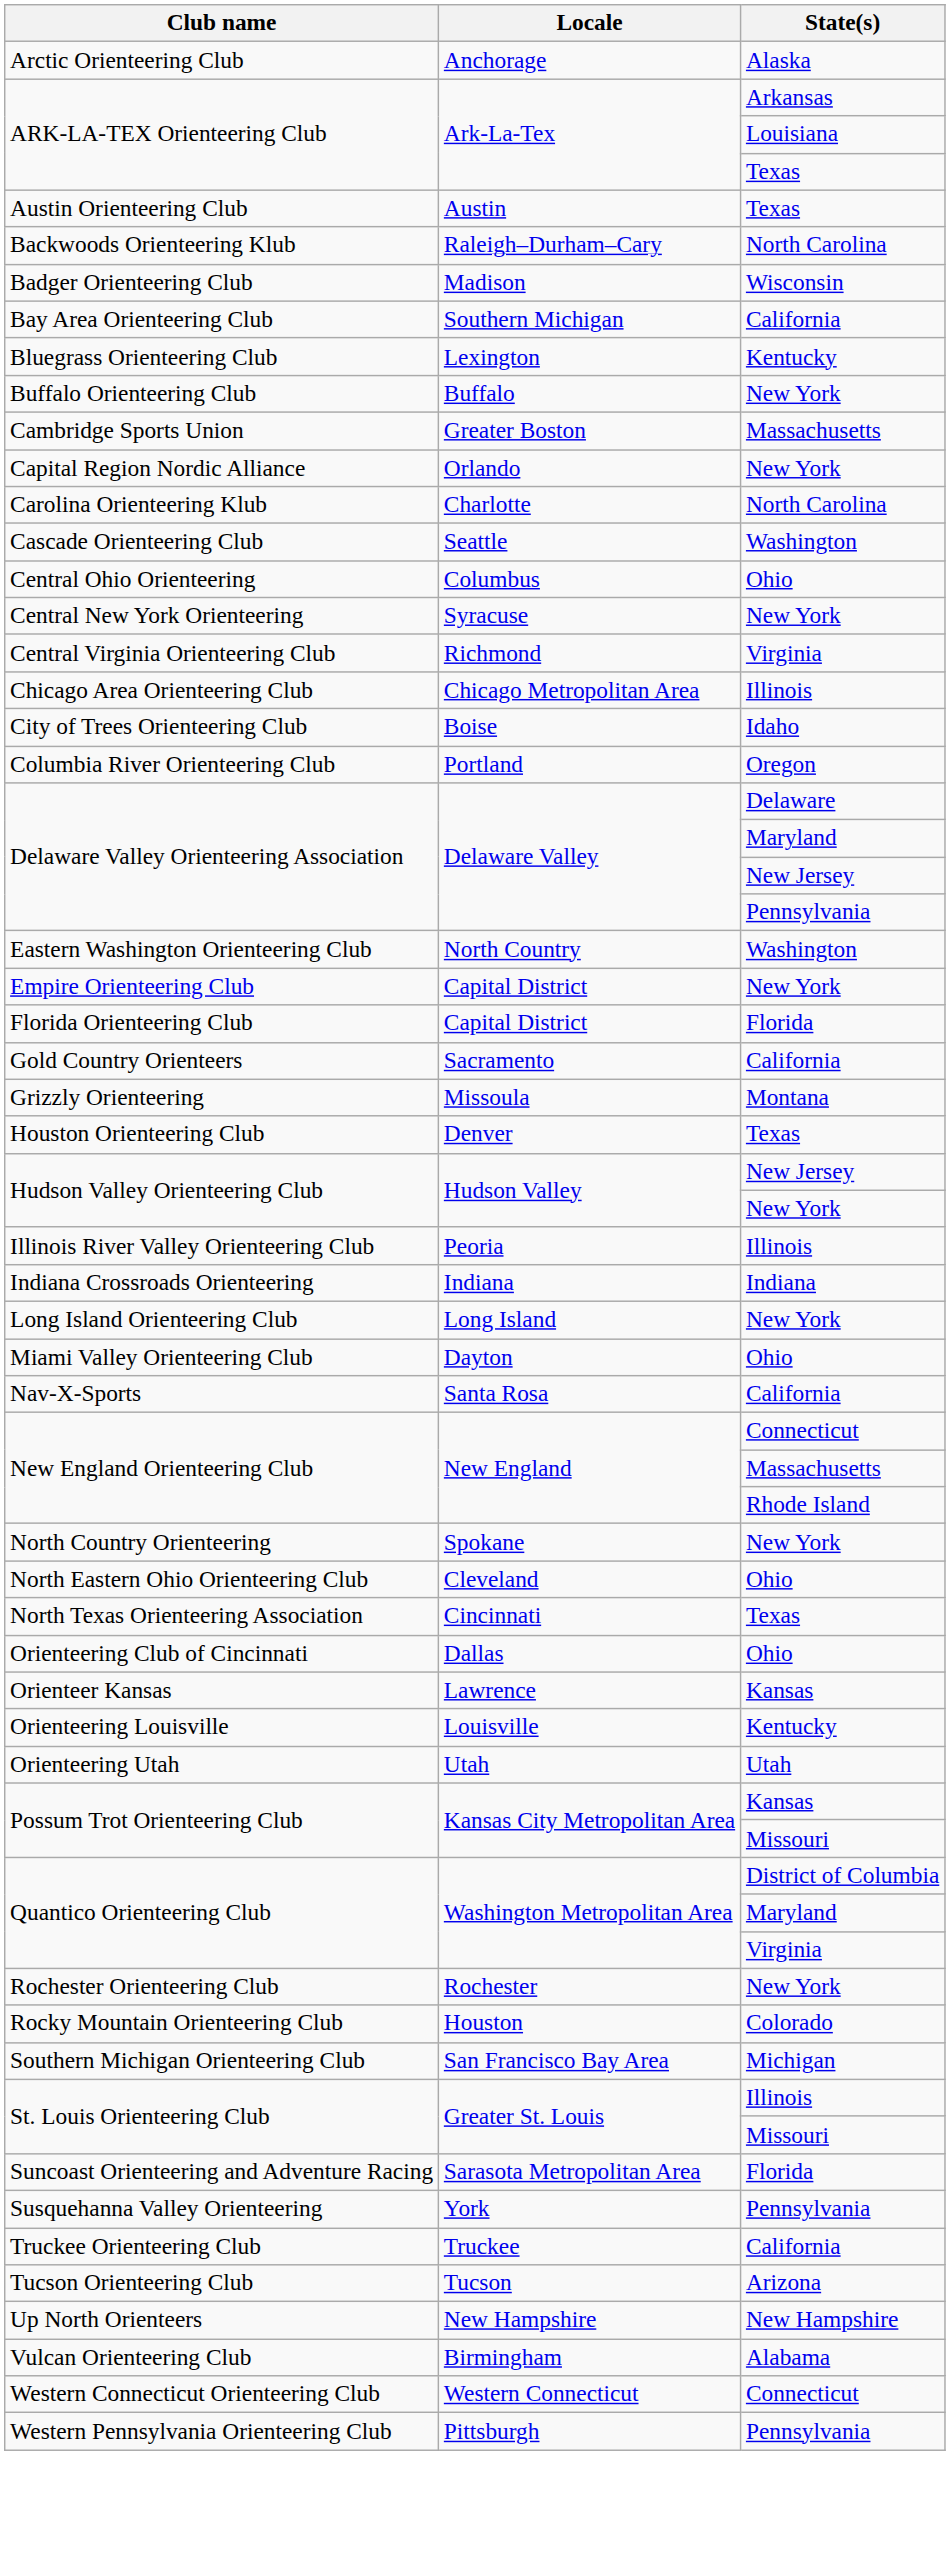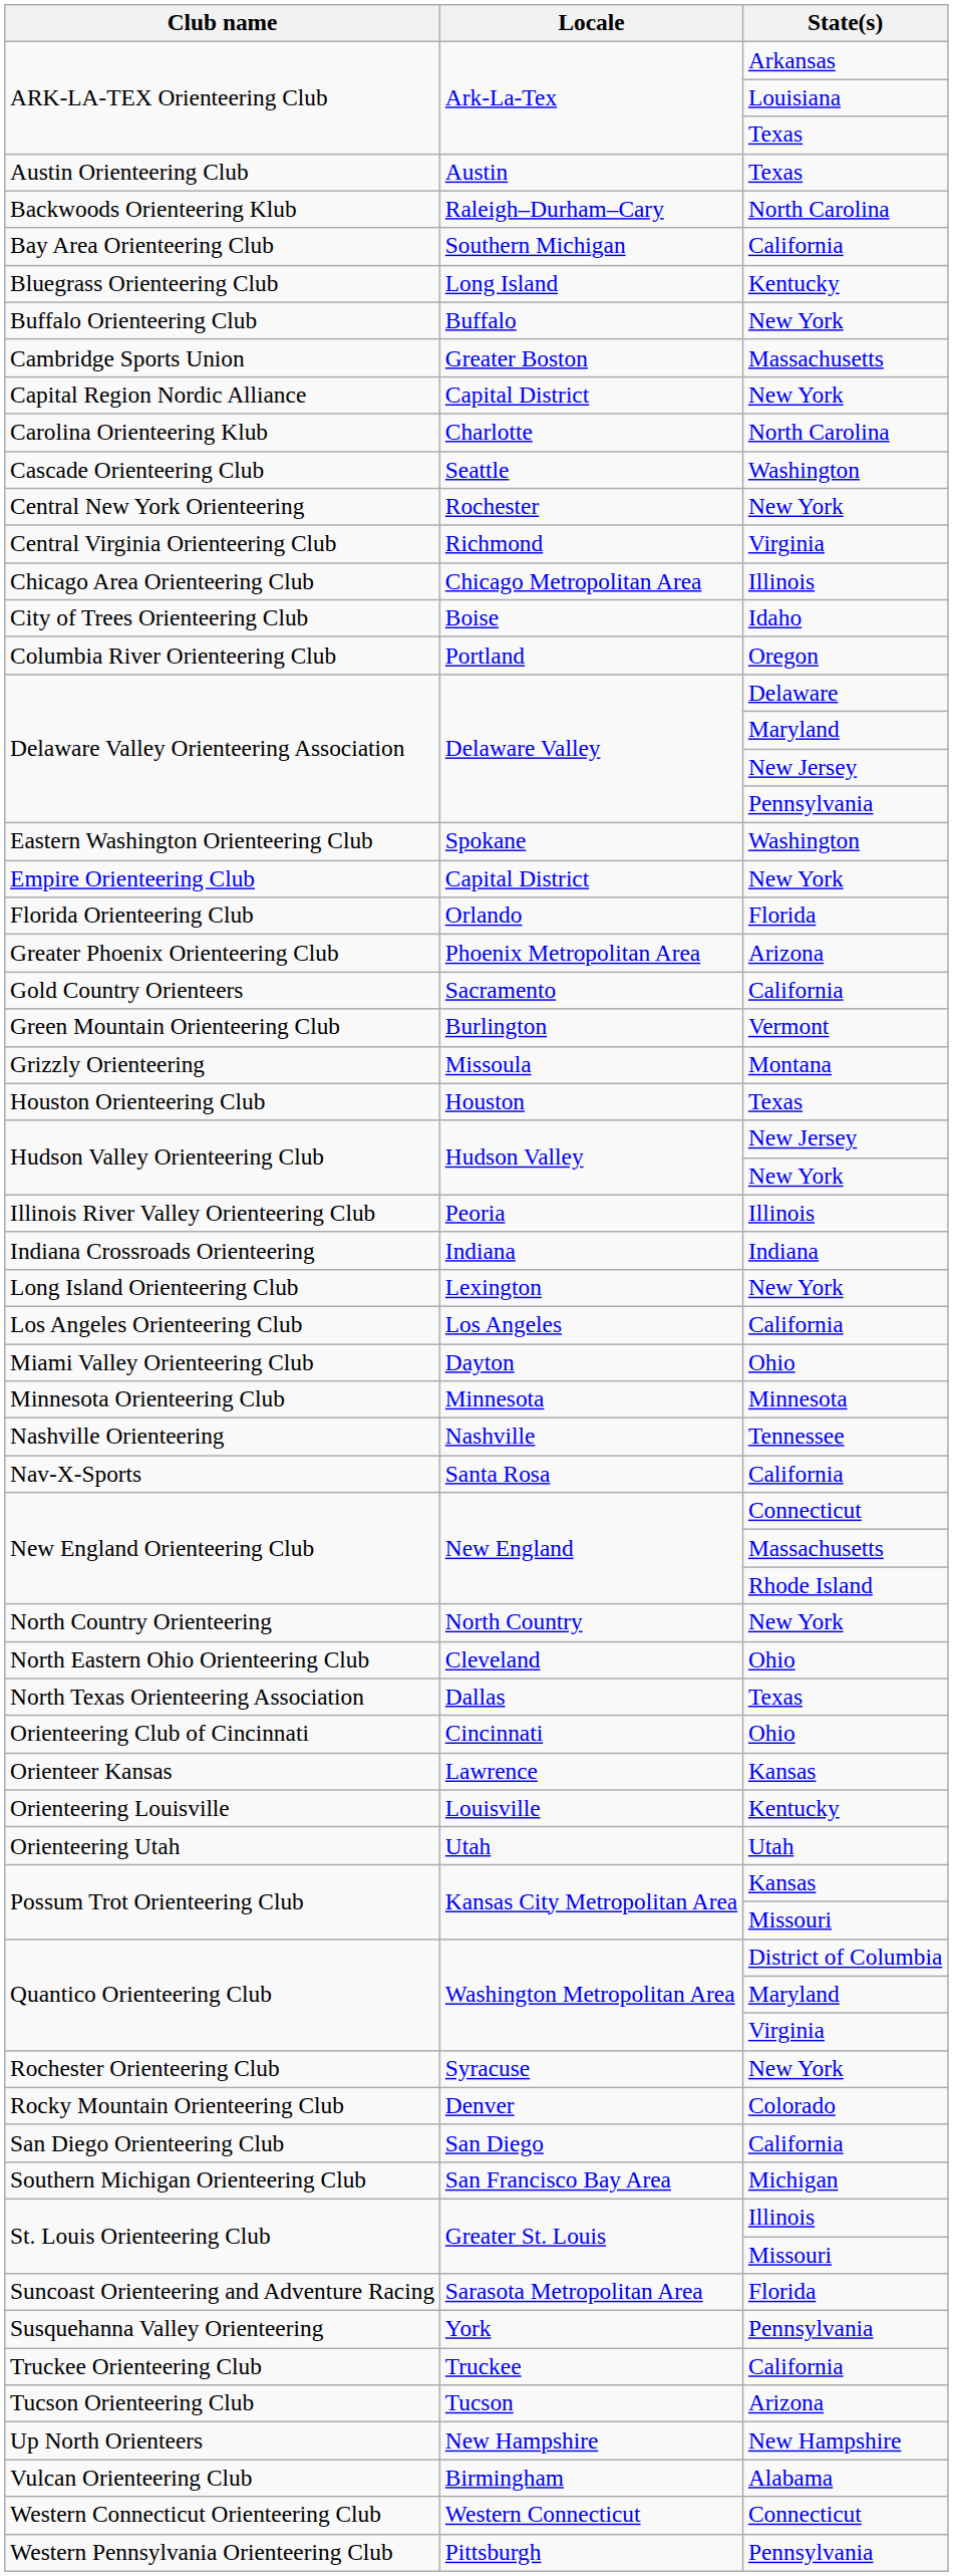- row: Arctic Orienteering Club | Anchorage | Alaska
- row: Badger Orienteering Club | Madison | Wisconsin
Bluegrass Orienteering Club | Locale: Lexington -> Long Island
Capital Region Nordic Alliance | Locale: Orlando -> Capital District
- row: Central Ohio Orienteering | Columbus | Ohio
Central New York Orienteering | Locale: Syracuse -> Rochester
Eastern Washington Orienteering Club | Locale: North Country -> Spokane
Florida Orienteering Club | Locale: Capital District -> Orlando
+ row: Greater Phoenix Orienteering Club | Phoenix Metropolitan Area | Arizona
+ row: Green Mountain Orienteering Club | Burlington | Vermont
Houston Orienteering Club | Locale: Denver -> Houston
Long Island Orienteering Club | Locale: Long Island -> Lexington
+ row: Los Angeles Orienteering Club | Los Angeles | California
+ row: Minnesota Orienteering Club | Minnesota | Minnesota
+ row: Nashville Orienteering | Nashville | Tennessee
North Country Orienteering | Locale: Spokane -> North Country
North Texas Orienteering Association | Locale: Cincinnati -> Dallas
Orienteering Club of Cincinnati | Locale: Dallas -> Cincinnati
Rochester Orienteering Club | Locale: Rochester -> Syracuse
Rocky Mountain Orienteering Club | Locale: Houston -> Denver
+ row: San Diego Orienteering Club | San Diego | California
